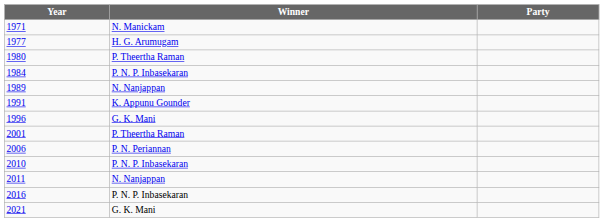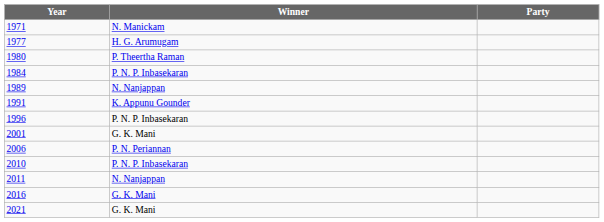1996 | Winner: G. K. Mani -> P. N. P. Inbasekaran
2001 | Winner: P. Theertha Raman -> G. K. Mani
2016 | Winner: P. N. P. Inbasekaran -> G. K. Mani
